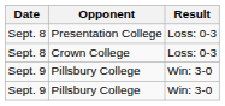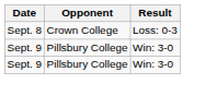- row: Sept. 8 | Presentation College | Loss: 0-3
